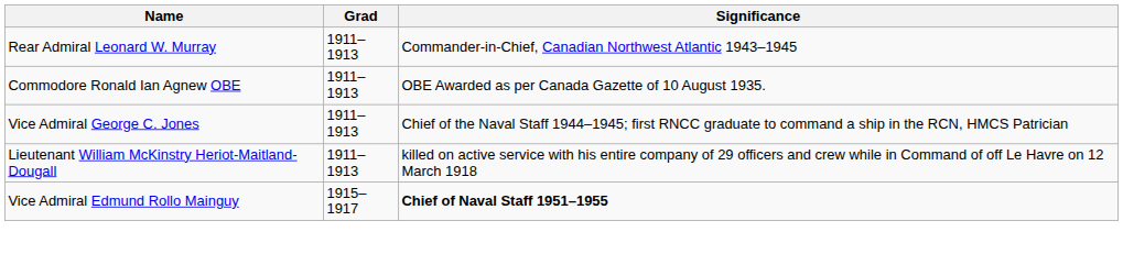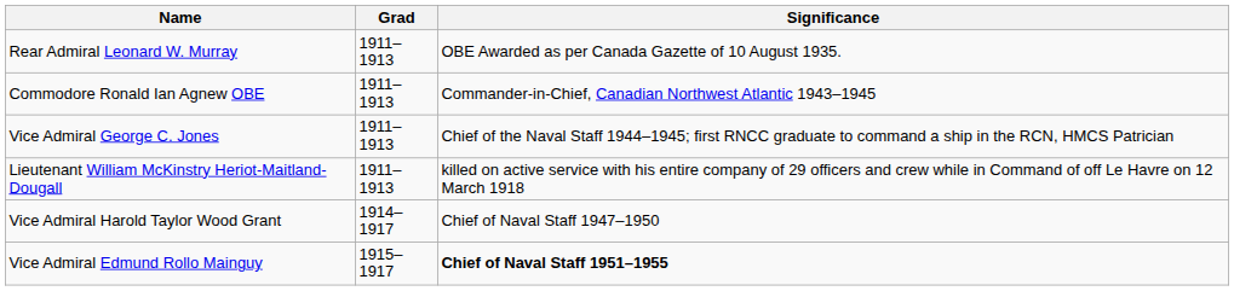Rear Admiral Leonard W. Murray | Significance: Commander-in-Chief, Canadian Northwest Atlantic 1943–1945 -> OBE Awarded as per Canada Gazette of 10 August 1935.
Commodore Ronald Ian Agnew OBE | Significance: OBE Awarded as per Canada Gazette of 10 August 1935. -> Commander-in-Chief, Canadian Northwest Atlantic 1943–1945
+ row: Vice Admiral Harold Taylor Wood Grant | 1914–1917 | Chief of Naval Staff 1947–1950
